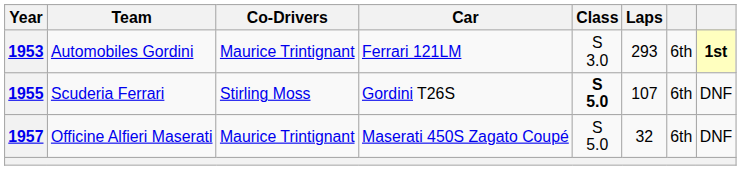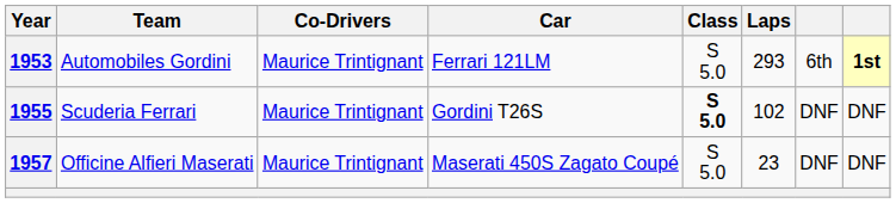1953 | Class: S 3.0 -> S 5.0
1955 | Co-Drivers: Stirling Moss -> Maurice Trintignant
1955 | Laps: 107 -> 102
1955 | column 7: 6th -> DNF
1957 | Laps: 32 -> 23
1957 | column 7: 6th -> DNF
